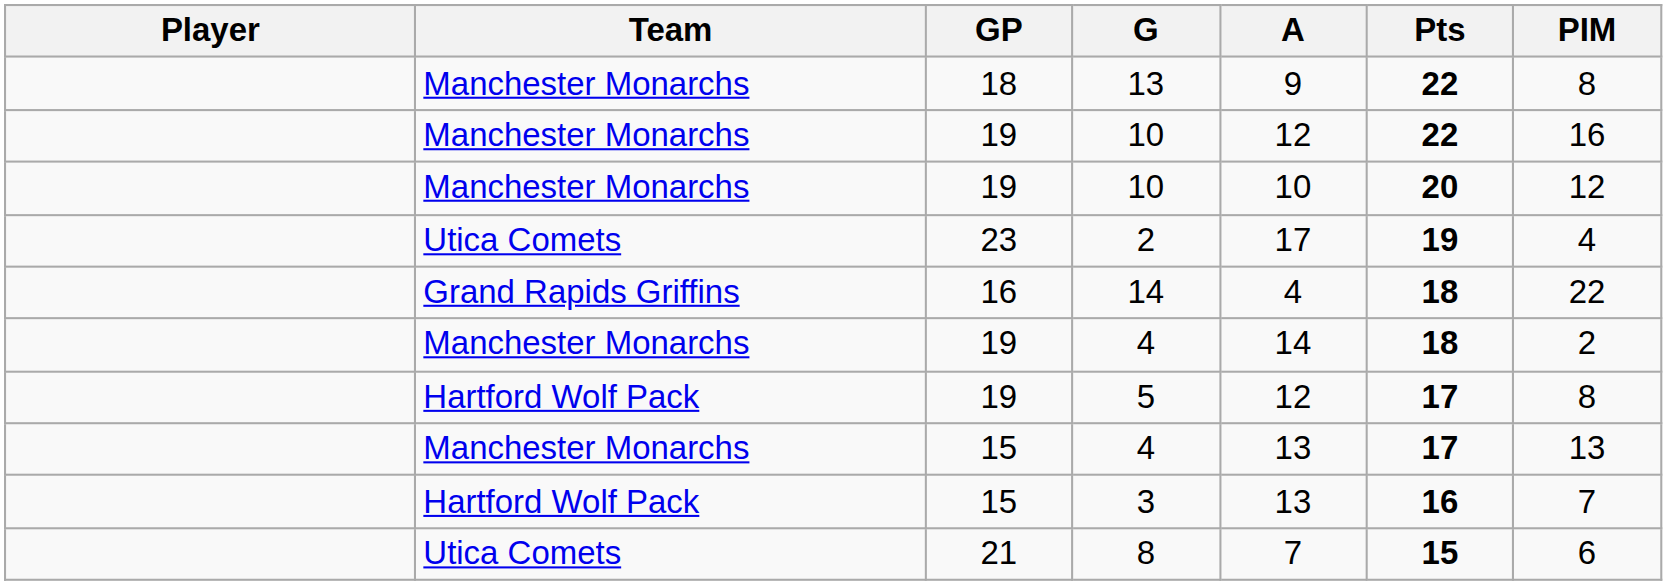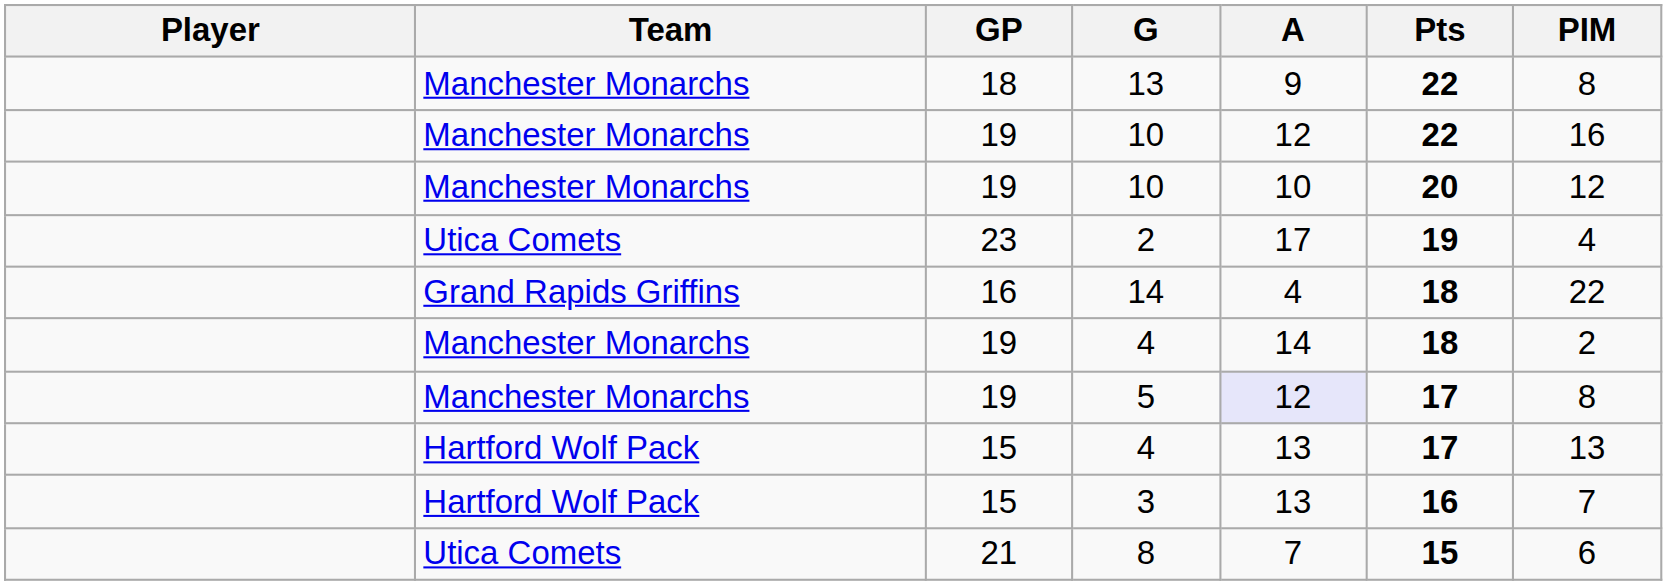5 | Team: Hartford Wolf Pack -> Manchester Monarchs
5 | A: no background -> lavender background
15 / 4 | Team: Manchester Monarchs -> Hartford Wolf Pack
